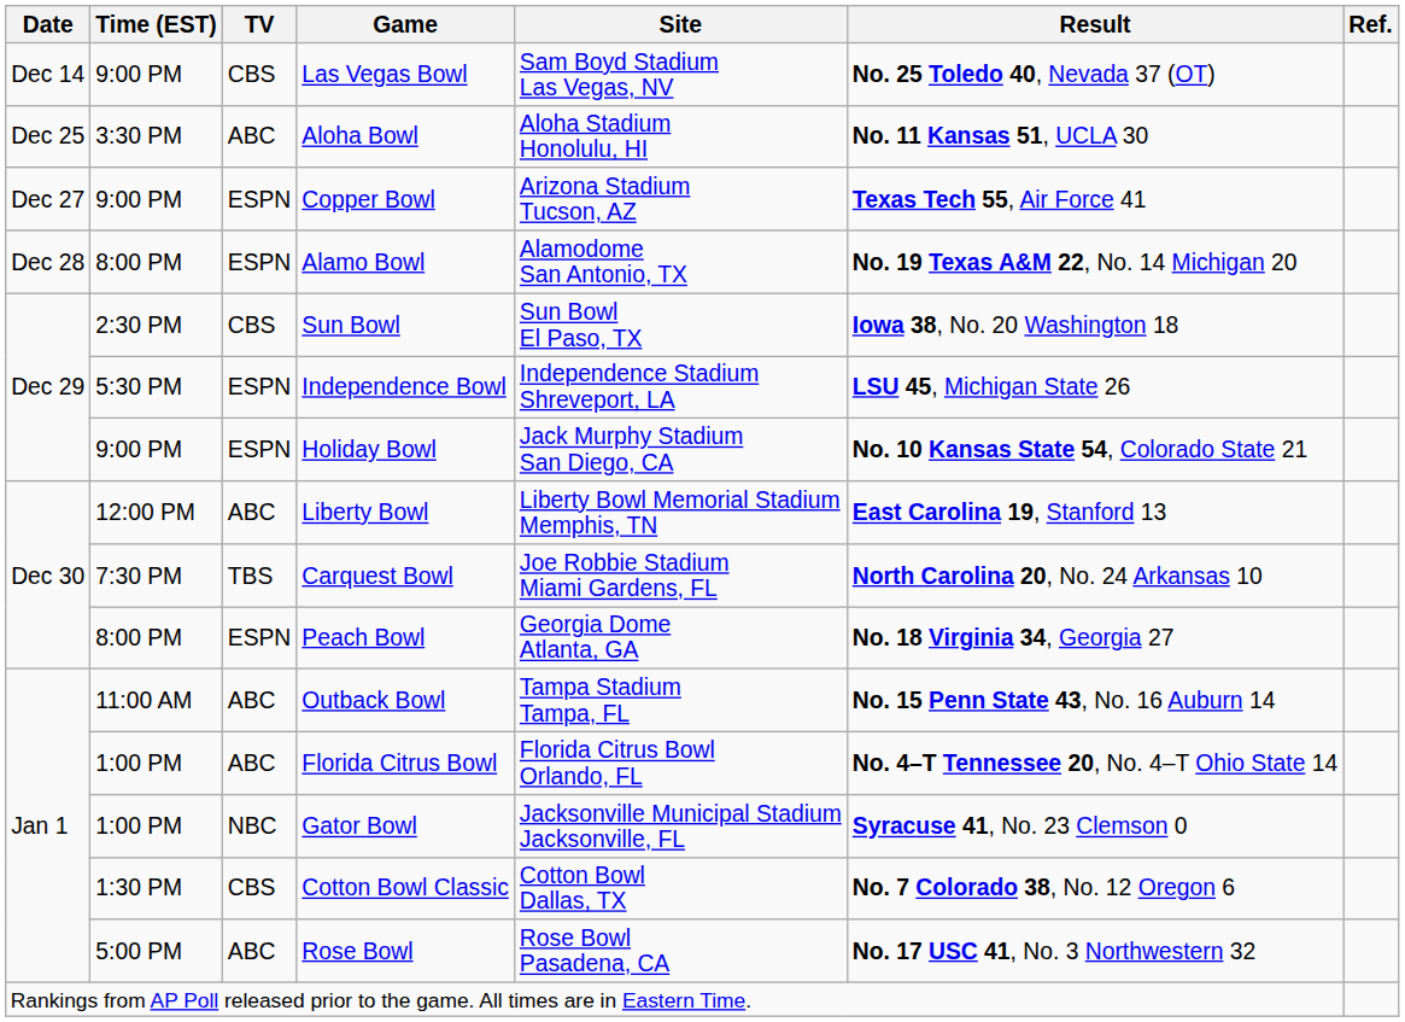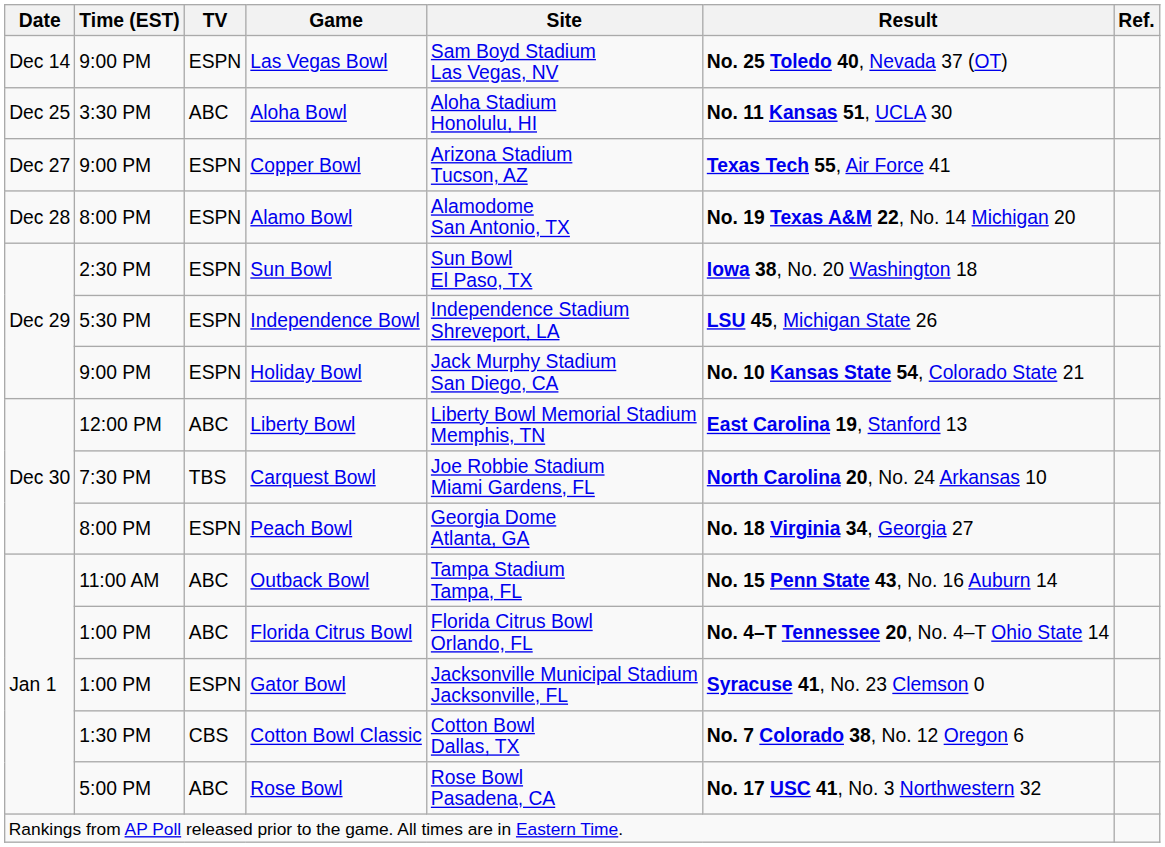Las Vegas Bowl | TV: CBS -> ESPN
Sun Bowl | TV: CBS -> ESPN
Gator Bowl | TV: NBC -> ESPN
